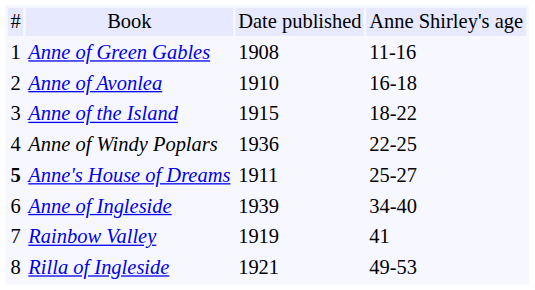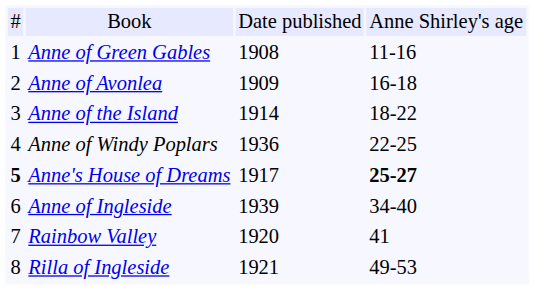Anne of Avonlea | column 3: 1910 -> 1909
Anne of the Island | column 3: 1915 -> 1914
Anne's House of Dreams | column 3: 1911 -> 1917
Anne's House of Dreams | column 4: normal -> bold
Rainbow Valley | column 3: 1919 -> 1920
